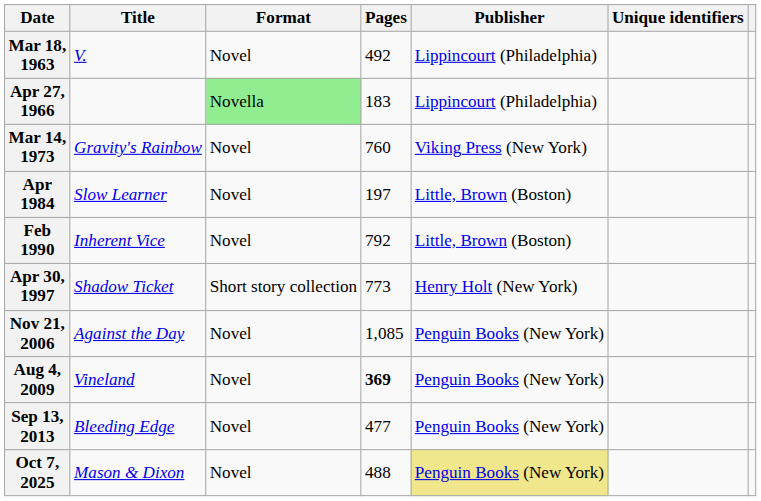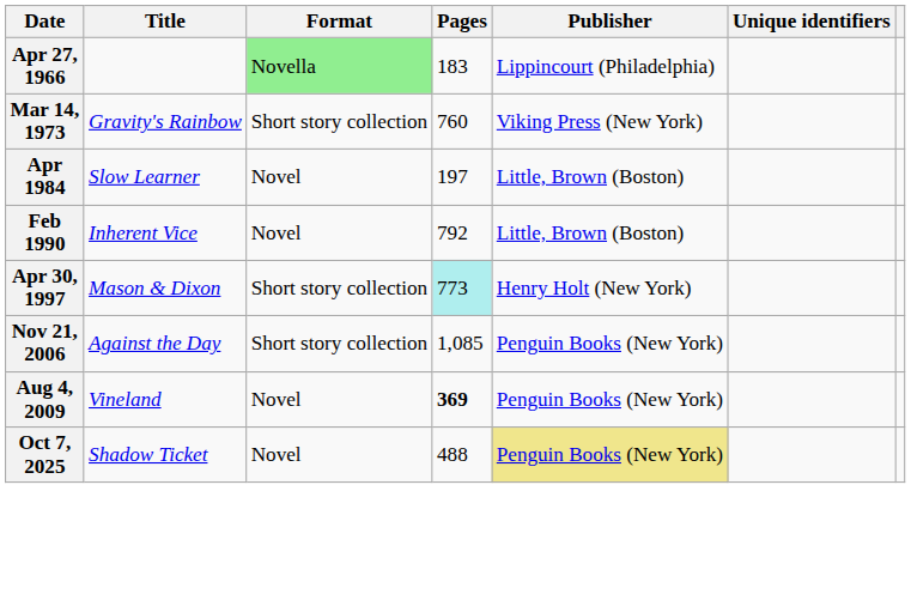- row: Mar 18, 1963 | V. | Novel | 492 | Lippincourt (Philadelphia)
Mar 14, 1973 | Format: Novel -> Short story collection
Apr 30, 1997 | Title: Shadow Ticket -> Mason & Dixon
Apr 30, 1997 | Pages: no background -> paleturquoise background
Nov 21, 2006 | Format: Novel -> Short story collection
- row: Sep 13, 2013 | Bleeding Edge | Novel | 477 | Penguin Books (New York)
Oct 7, 2025 | Title: Mason & Dixon -> Shadow Ticket
